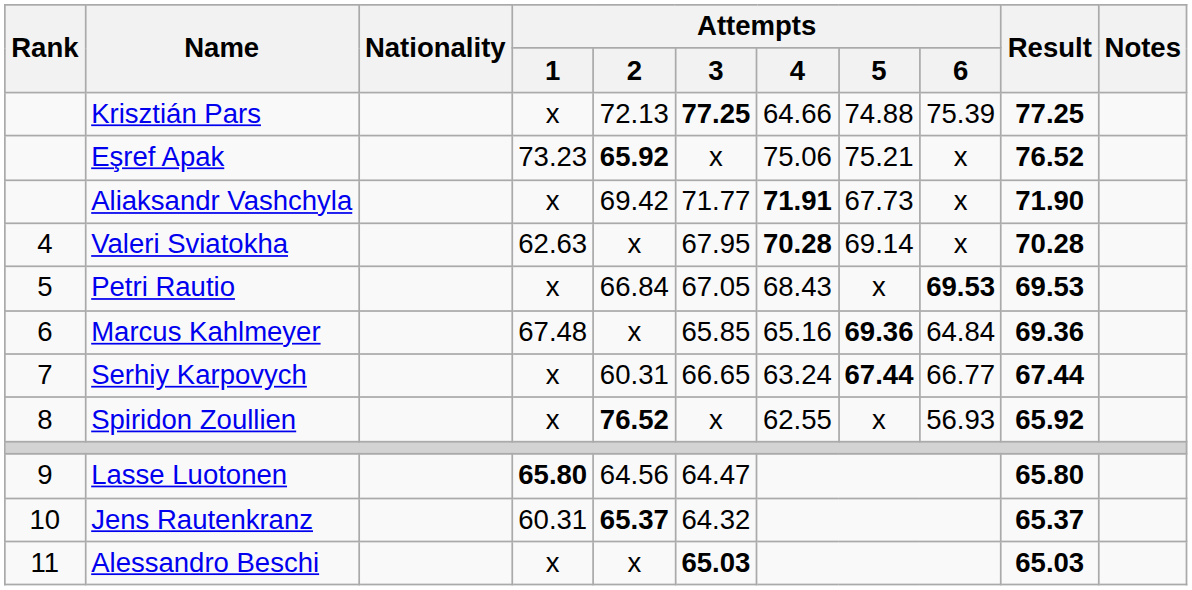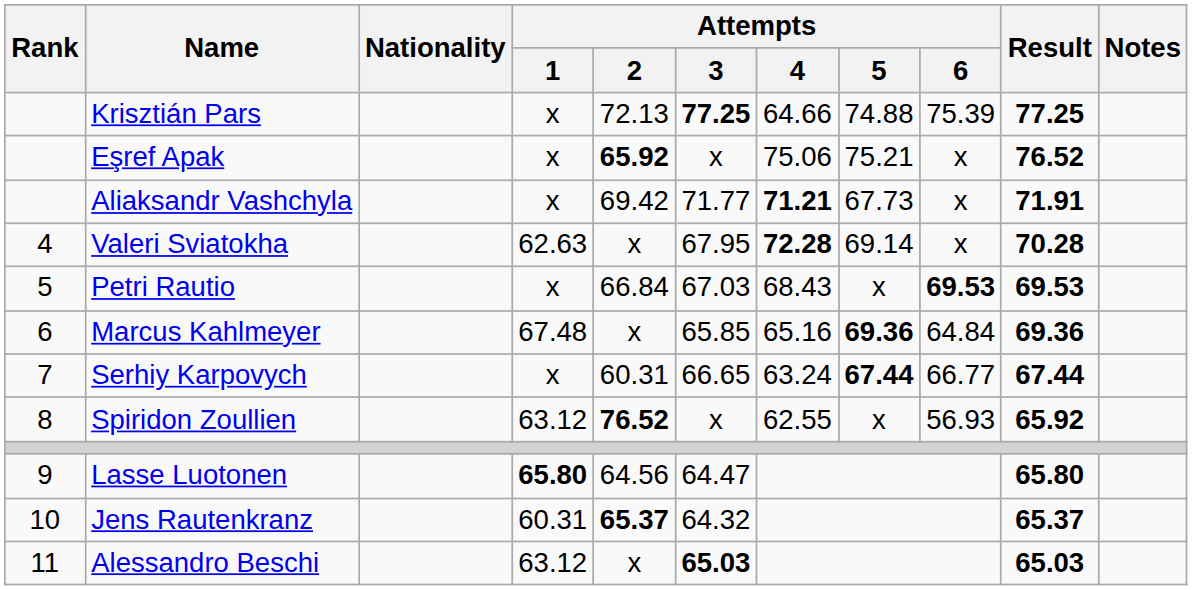Eşref Apak | Attempts / 1: 73.23 -> x
Aliaksandr Vashchyla | Attempts / 4: 71.91 -> 71.21
Aliaksandr Vashchyla | Result: 71.90 -> 71.91
Valeri Sviatokha | Attempts / 4: 70.28 -> 72.28
Petri Rautio | Attempts / 3: 67.05 -> 67.03
Spiridon Zoullien | Attempts / 1: x -> 63.12
Alessandro Beschi | Attempts / 1: x -> 63.12
